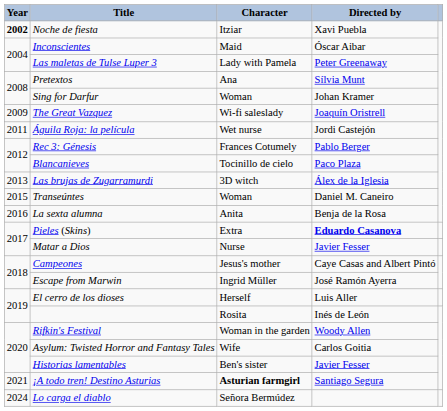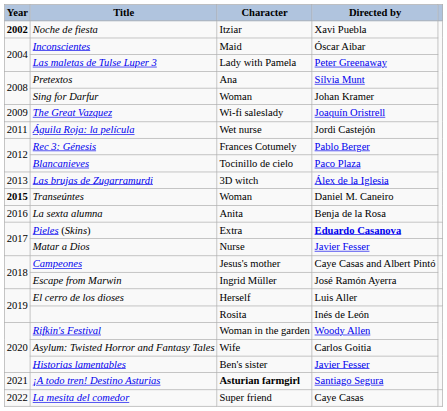Transeúntes | Year: normal -> bold
+ row: 2022 | La mesita del comedor | Super friend | Caye Casas
- row: 2024 | Lo carga el diablo | Señora Bermúdez
